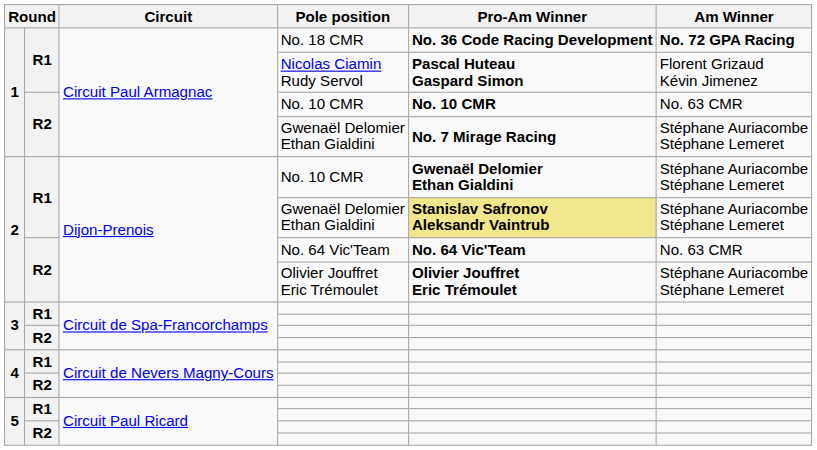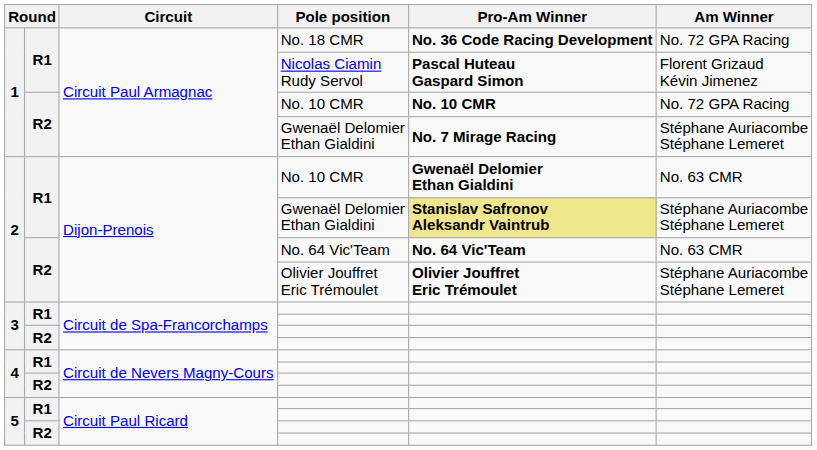No. 18 CMR | Am Winner: bold -> normal
1 / No. 10 CMR | Am Winner: No. 63 CMR -> No. 72 GPA Racing
2 / No. 10 CMR | Am Winner: Stéphane Auriacombe Stéphane Lemeret -> No. 63 CMR
